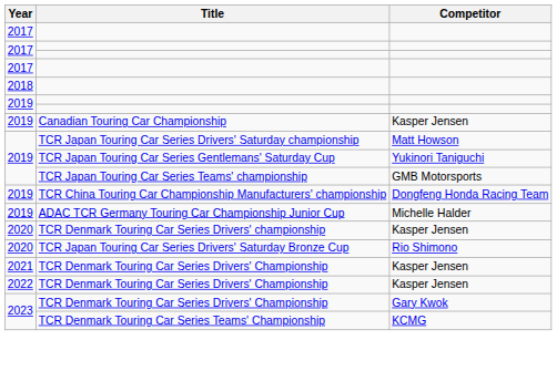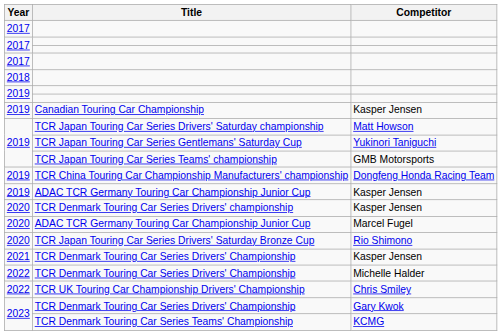2019 / ADAC TCR Germany Touring Car Championship Junior Cup | Competitor: Michelle Halder -> Kasper Jensen
+ row: 2020 | ADAC TCR Germany Touring Car Championship Junior Cup | Marcel Fugel
2022 / TCR Denmark Touring Car Series Drivers' Championship | Competitor: Kasper Jensen -> Michelle Halder
+ row: 2022 | TCR UK Touring Car Championship Drivers' Championship | Chris Smiley
